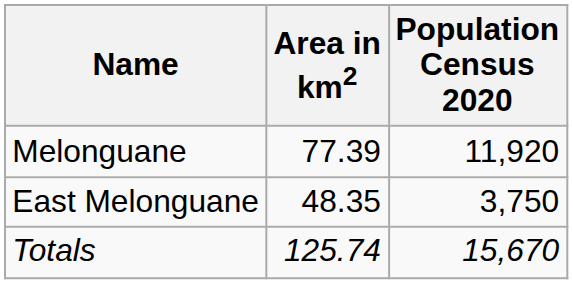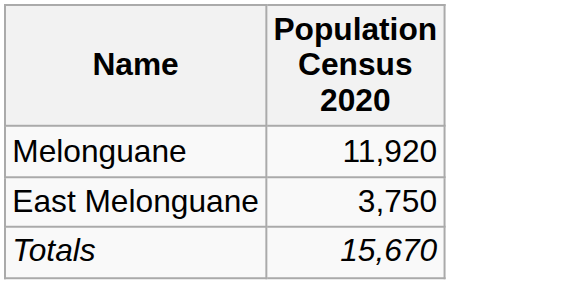- column: Area in km2 | 77.39 | 48.35 | 125.74
